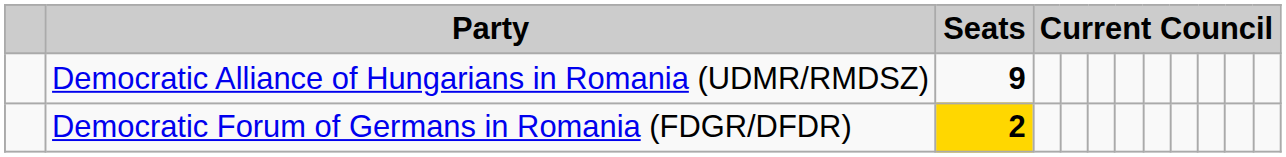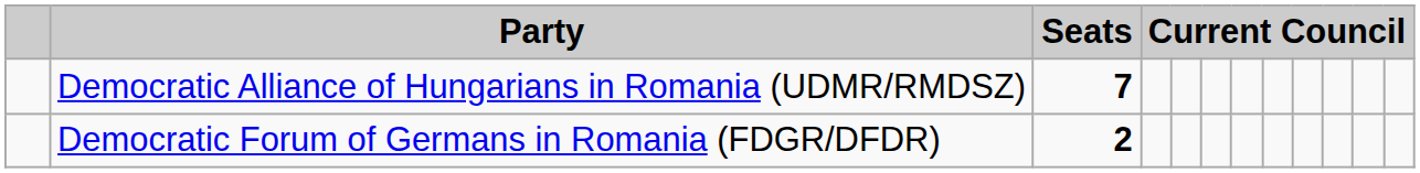Democratic Alliance of Hungarians in Romania (UDMR/RMDSZ) | Seats: 9 -> 7
Democratic Forum of Germans in Romania (FDGR/DFDR) | Seats: gold background -> no background
